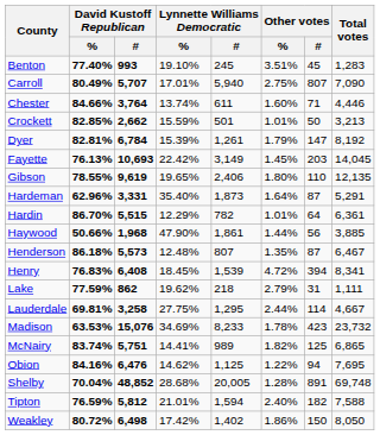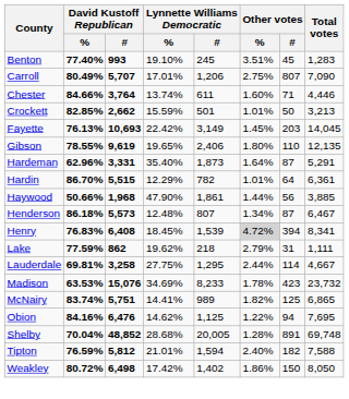Carroll | Lynnette Williams Democratic / #: 5,940 -> 1,206
- row: Dyer | 82.81% | 6,784 | 15.39% | 1,261 | 1.79% | 147 | 8,192
Henderson | Other votes / %: 1.35% -> 1.34%
Henry | Other votes / %: no background -> lightgrey background
